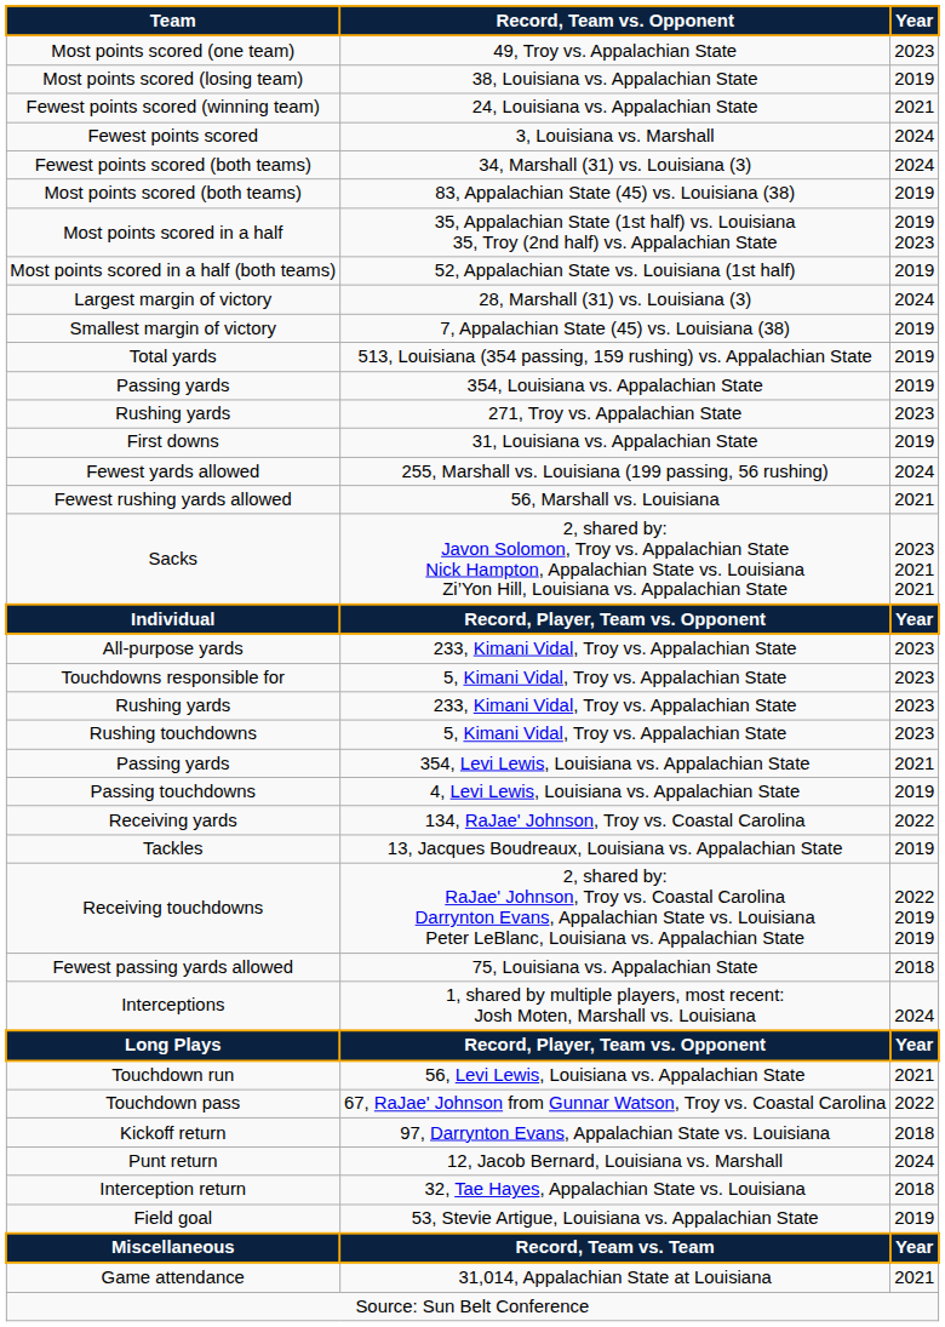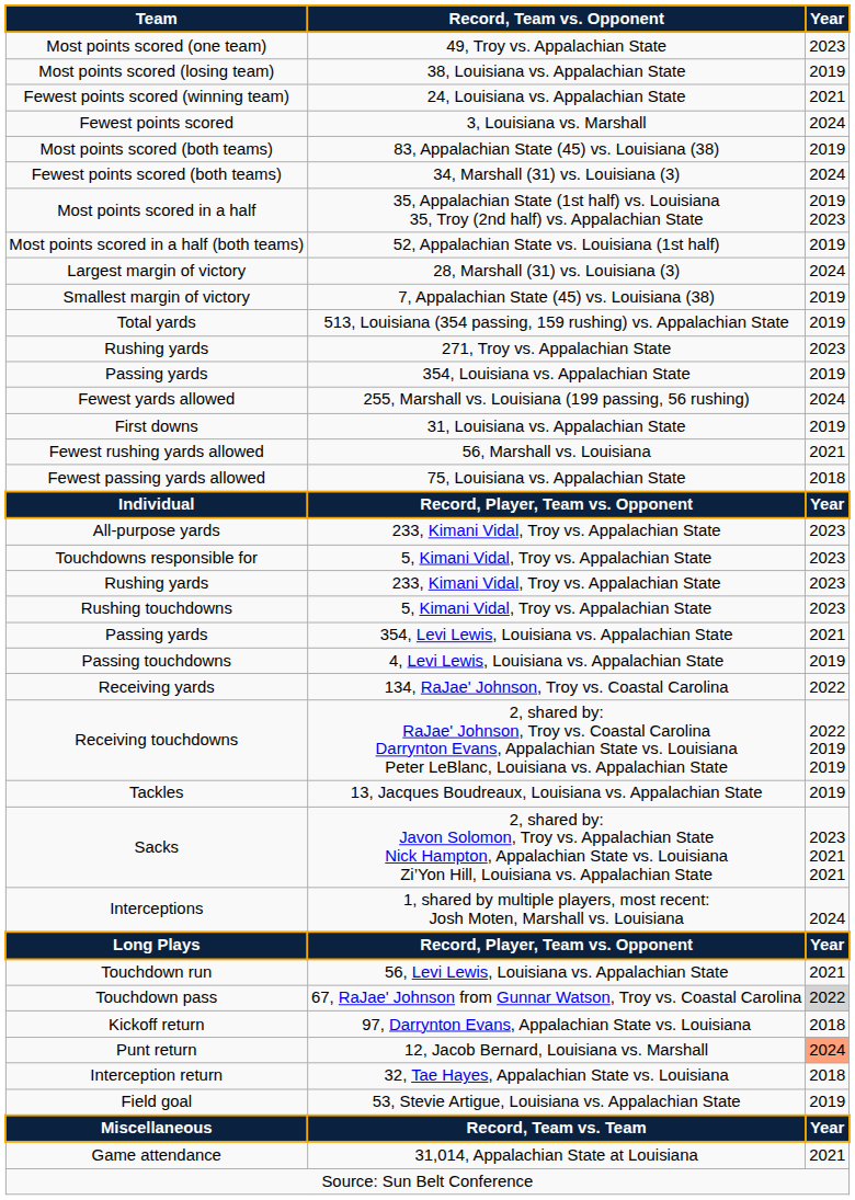rows swapped: Most points scored (both teams) <-> Fewest points scored (both teams)
rows swapped: Rushing yards / 271, Troy vs. Appalachian State <-> Passing yards / 354, Louisiana vs. Appalachian State
rows swapped: First downs <-> Fewest yards allowed
rows swapped: Fewest passing yards allowed <-> Sacks
rows swapped: Receiving touchdowns <-> Tackles
Touchdown pass | Year: no background -> lightgrey background
Punt return | Year: no background -> lightsalmon background
